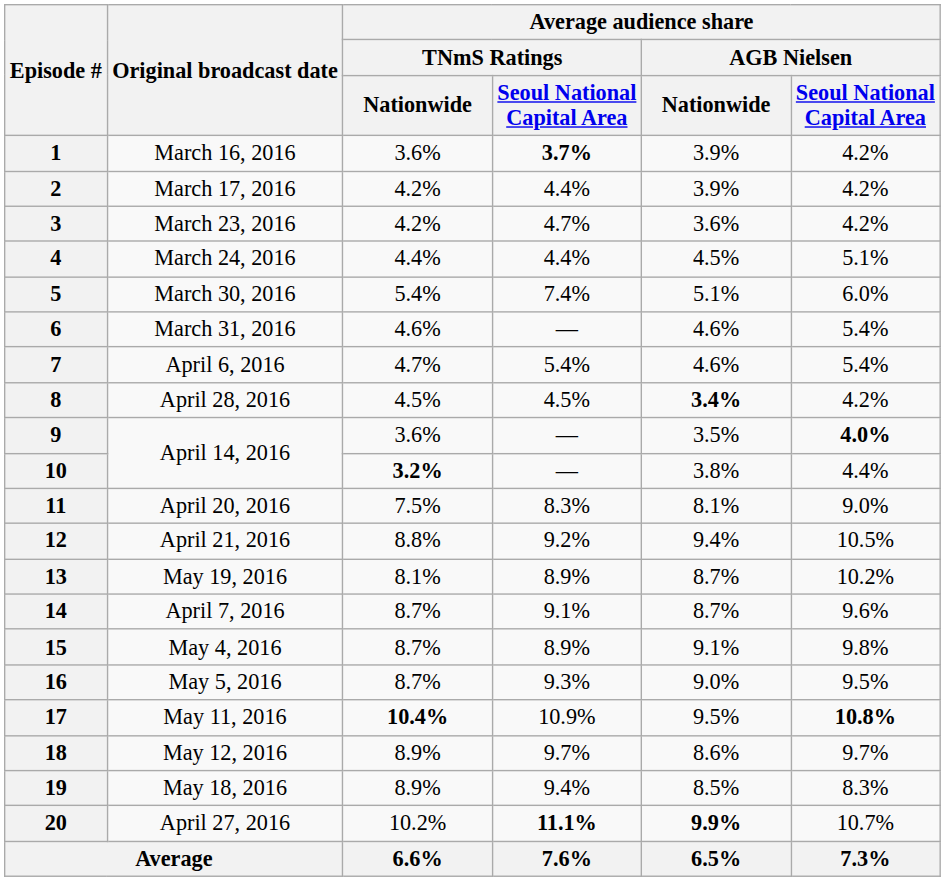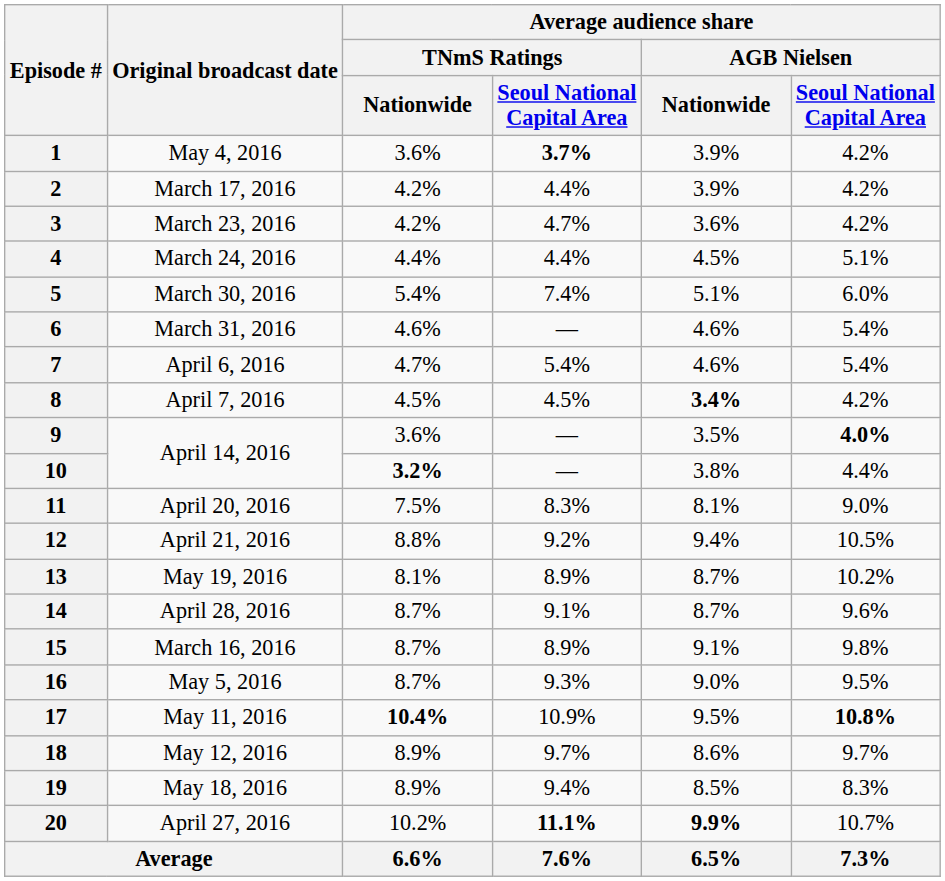1 | Original broadcast date: March 16, 2016 -> May 4, 2016
8 | Original broadcast date: April 28, 2016 -> April 7, 2016
14 | Original broadcast date: April 7, 2016 -> April 28, 2016
15 | Original broadcast date: May 4, 2016 -> March 16, 2016
